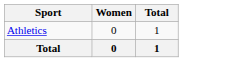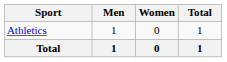+ column: Men | 1 | 1
